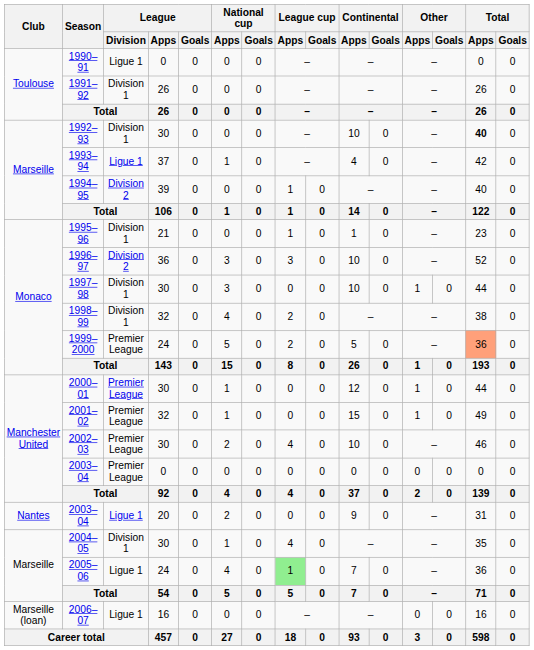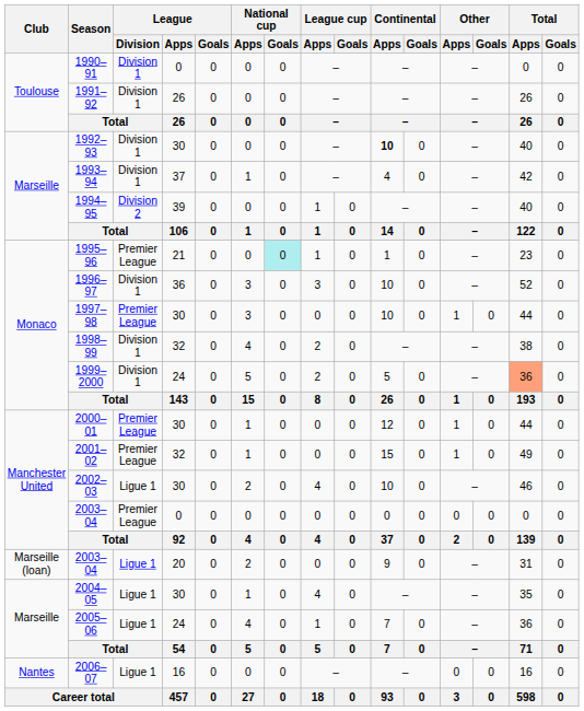1990–91 | League / Division: Ligue 1 -> Division 1
1992–93 | Continental / Apps: normal -> bold
1992–93 | Total / Apps: bold -> normal
1993–94 | League / Division: Ligue 1 -> Division 1
1995–96 | League / Division: Division 1 -> Premier League
1995–96 | National cup / Goals: no background -> paleturquoise background
1996–97 | League / Division: Division 2 -> Division 1
1997–98 | League / Division: Division 1 -> Premier League
1999–2000 | League / Division: Premier League -> Division 1
2002–03 | League / Division: Premier League -> Ligue 1
2003–04 / 20 | Club: Nantes -> Marseille (loan)
2004–05 | League / Division: Division 1 -> Ligue 1
2005–06 | League cup / Apps: lightgreen background -> no background
2006–07 | Club: Marseille (loan) -> Nantes
